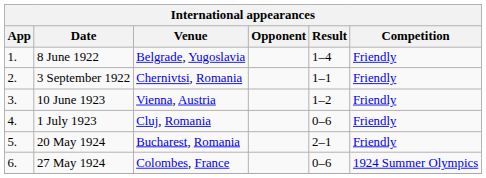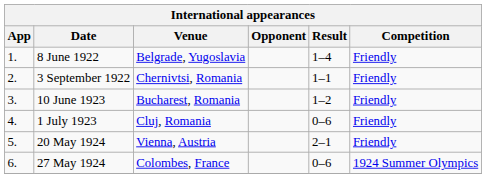10 June 1923 | Venue: Vienna, Austria -> Bucharest, Romania
20 May 1924 | Venue: Bucharest, Romania -> Vienna, Austria
